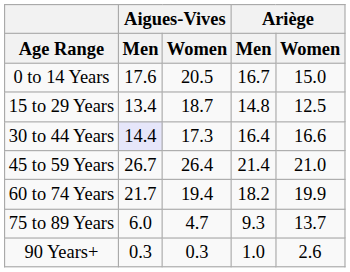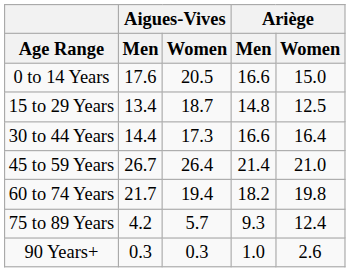0 to 14 Years | Ariège / Men: 16.7 -> 16.6
30 to 44 Years | Aigues-Vives / Men: lavender background -> no background
30 to 44 Years | Ariège / Men: 16.4 -> 16.6
30 to 44 Years | Ariège / Women: 16.6 -> 16.4
60 to 74 Years | Ariège / Women: 19.9 -> 19.8
75 to 89 Years | Aigues-Vives / Men: 6.0 -> 4.2
75 to 89 Years | Aigues-Vives / Women: 4.7 -> 5.7
75 to 89 Years | Ariège / Women: 13.7 -> 12.4
